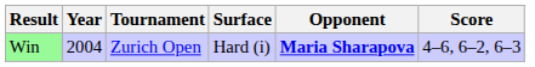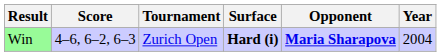columns swapped: Year <-> Score
Win | Surface: normal -> bold
